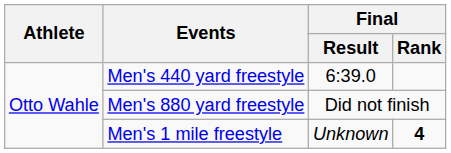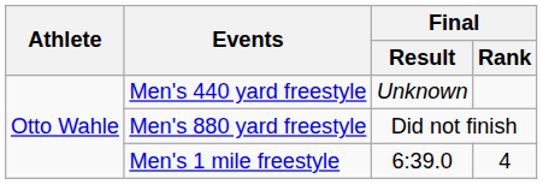Men's 440 yard freestyle | Final / Result: 6:39.0 -> Unknown
Men's 1 mile freestyle | Final / Result: Unknown -> 6:39.0
Men's 1 mile freestyle | Final / Rank: bold -> normal
